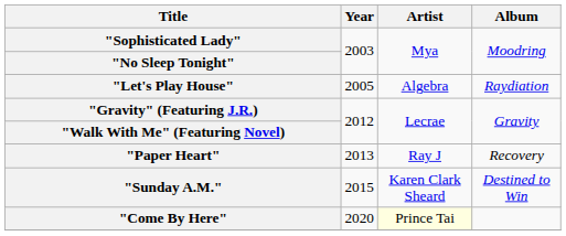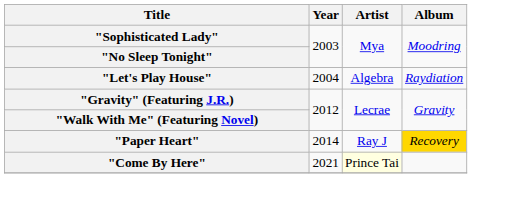"Let's Play House" | Year: 2005 -> 2004
"Paper Heart" | Year: 2013 -> 2014
"Paper Heart" | Album: no background -> gold background
- row: "Sunday A.M." | 2015 | Karen Clark Sheard | Destined to Win
"Come By Here" | Year: 2020 -> 2021
